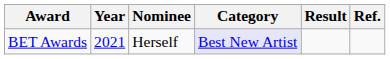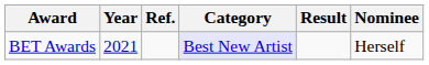columns swapped: Nominee <-> Ref.
